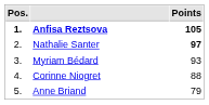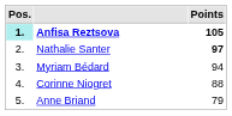Anfisa Reztsova | Pos.: no background -> paleturquoise background
Myriam Bédard | Points: 93 -> 94
